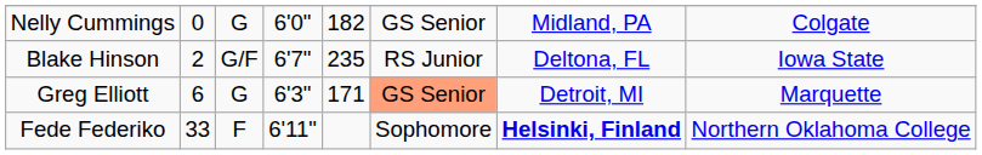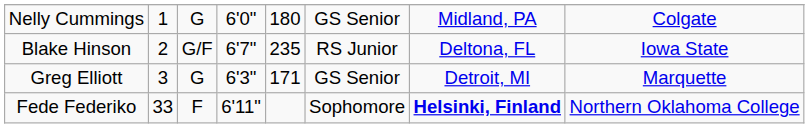Nelly Cummings | column 2: 0 -> 1
Nelly Cummings | column 5: 182 -> 180
Greg Elliott | column 2: 6 -> 3
Greg Elliott | column 6: lightsalmon background -> no background
